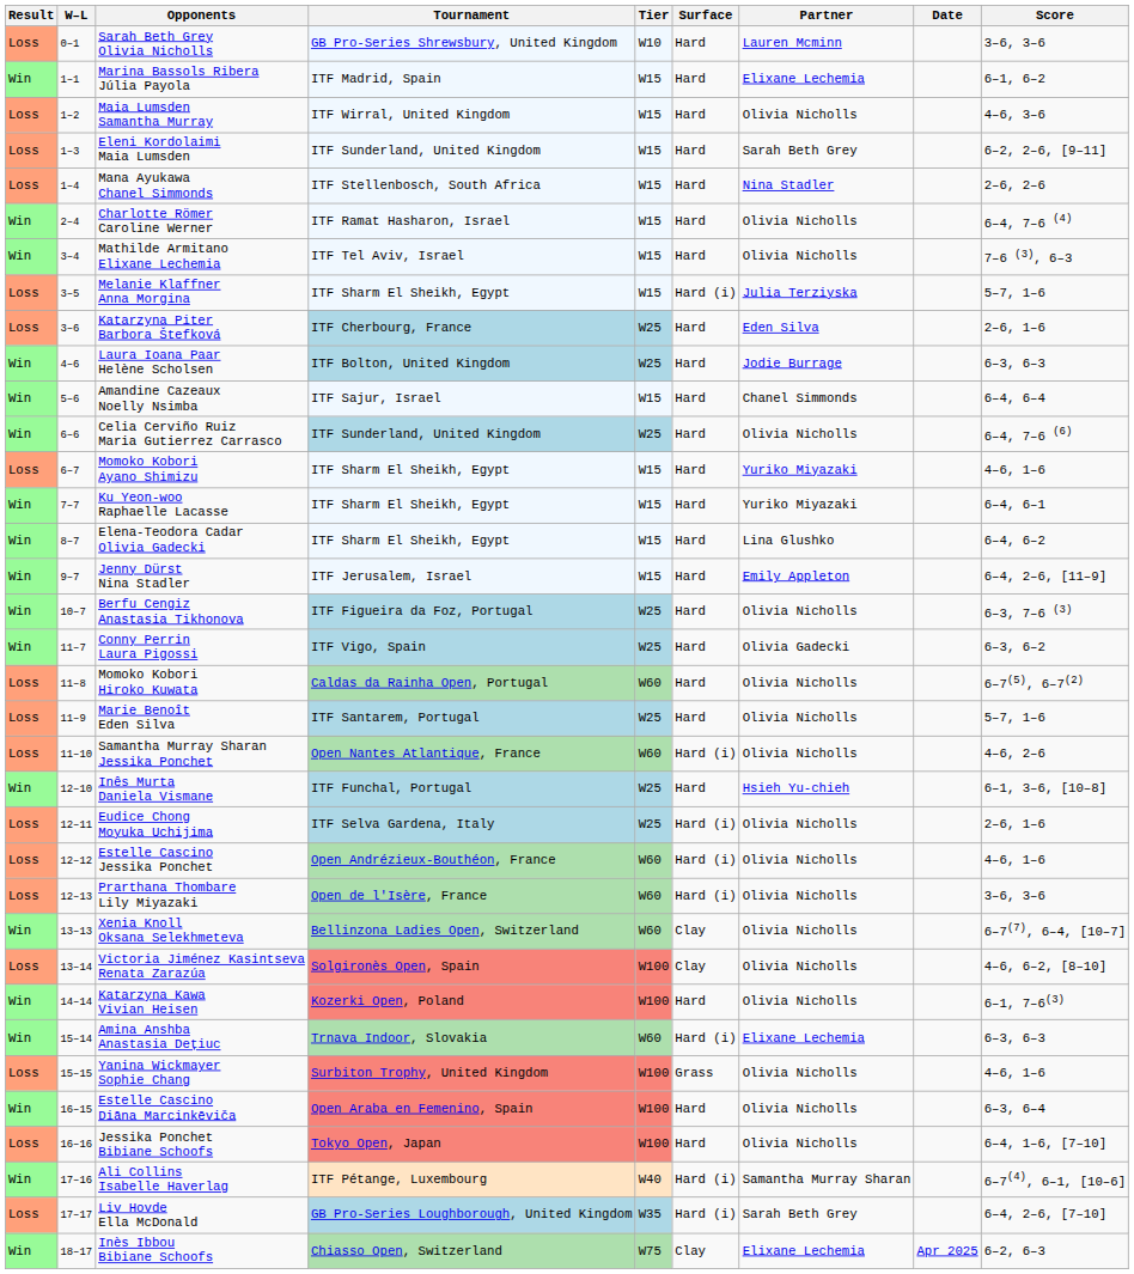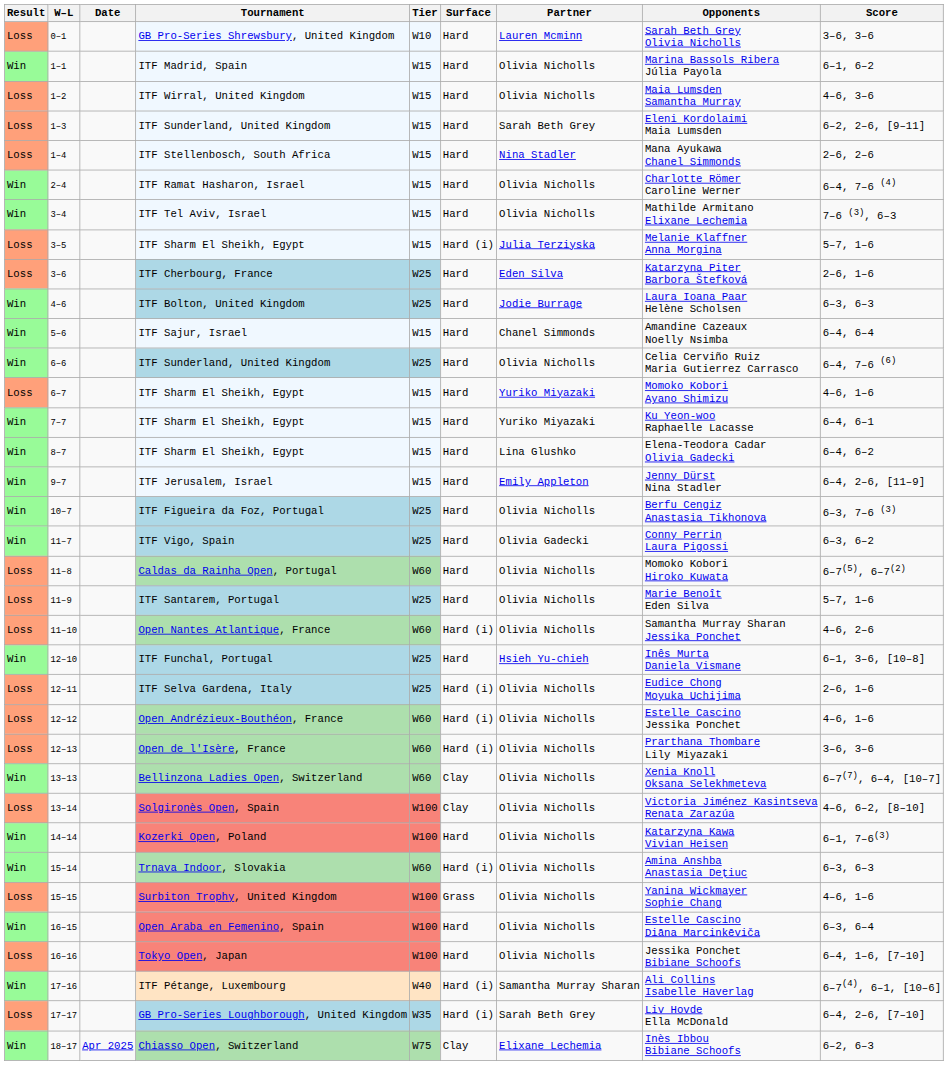columns swapped: Date <-> Opponents
1–1 | Partner: Elixane Lechemia -> Olivia Nicholls
15–14 | Partner: Elixane Lechemia -> Olivia Nicholls
